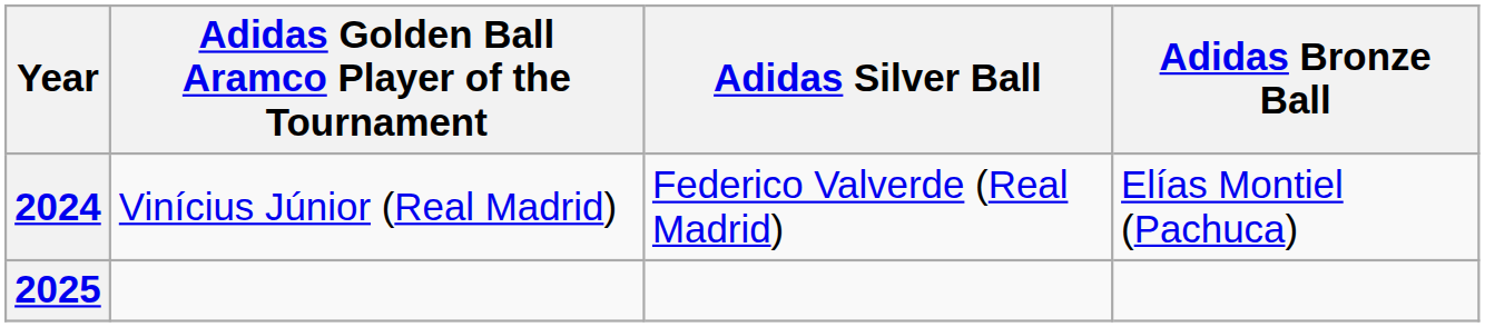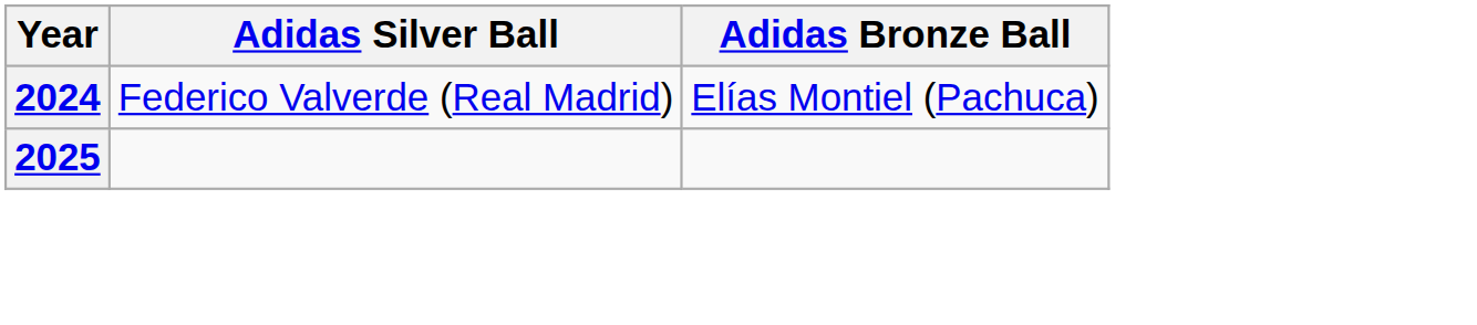- column: Adidas Golden Ball Aramco Player of the Tournament | Vinícius Júnior (Real Madrid)
